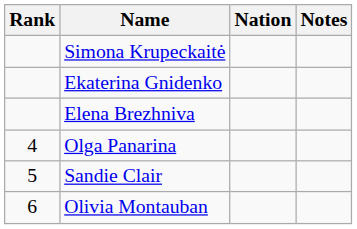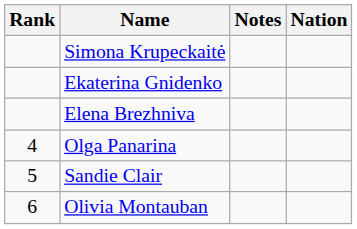columns swapped: Nation <-> Notes
